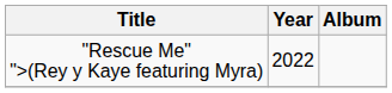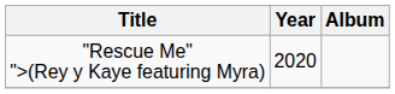"Rescue Me" ">(Rey y Kaye featuring Myra) | Year: 2022 -> 2020
